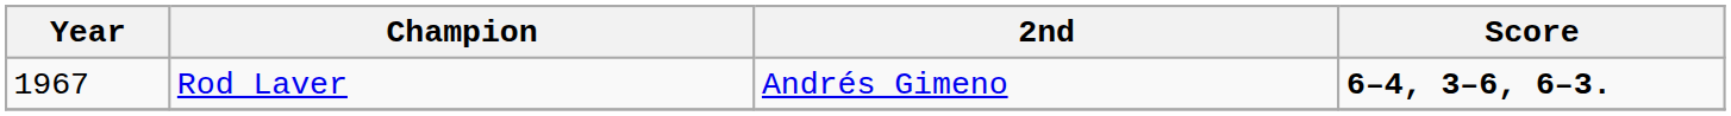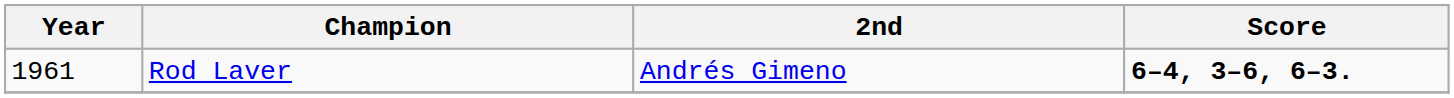Rod Laver | Year: 1967 -> 1961
